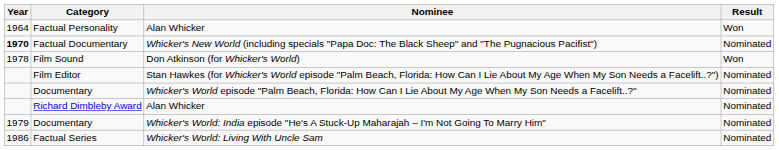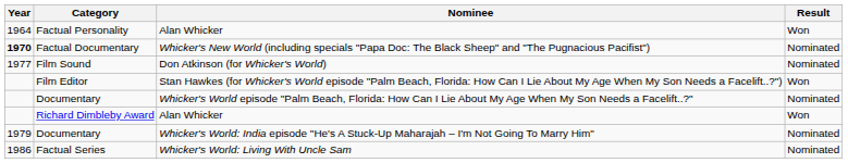Film Sound | Year: 1978 -> 1977
Film Sound | Result: Won -> Nominated
Film Editor | Result: Nominated -> Won
Richard Dimbleby Award | Result: Nominated -> Won
